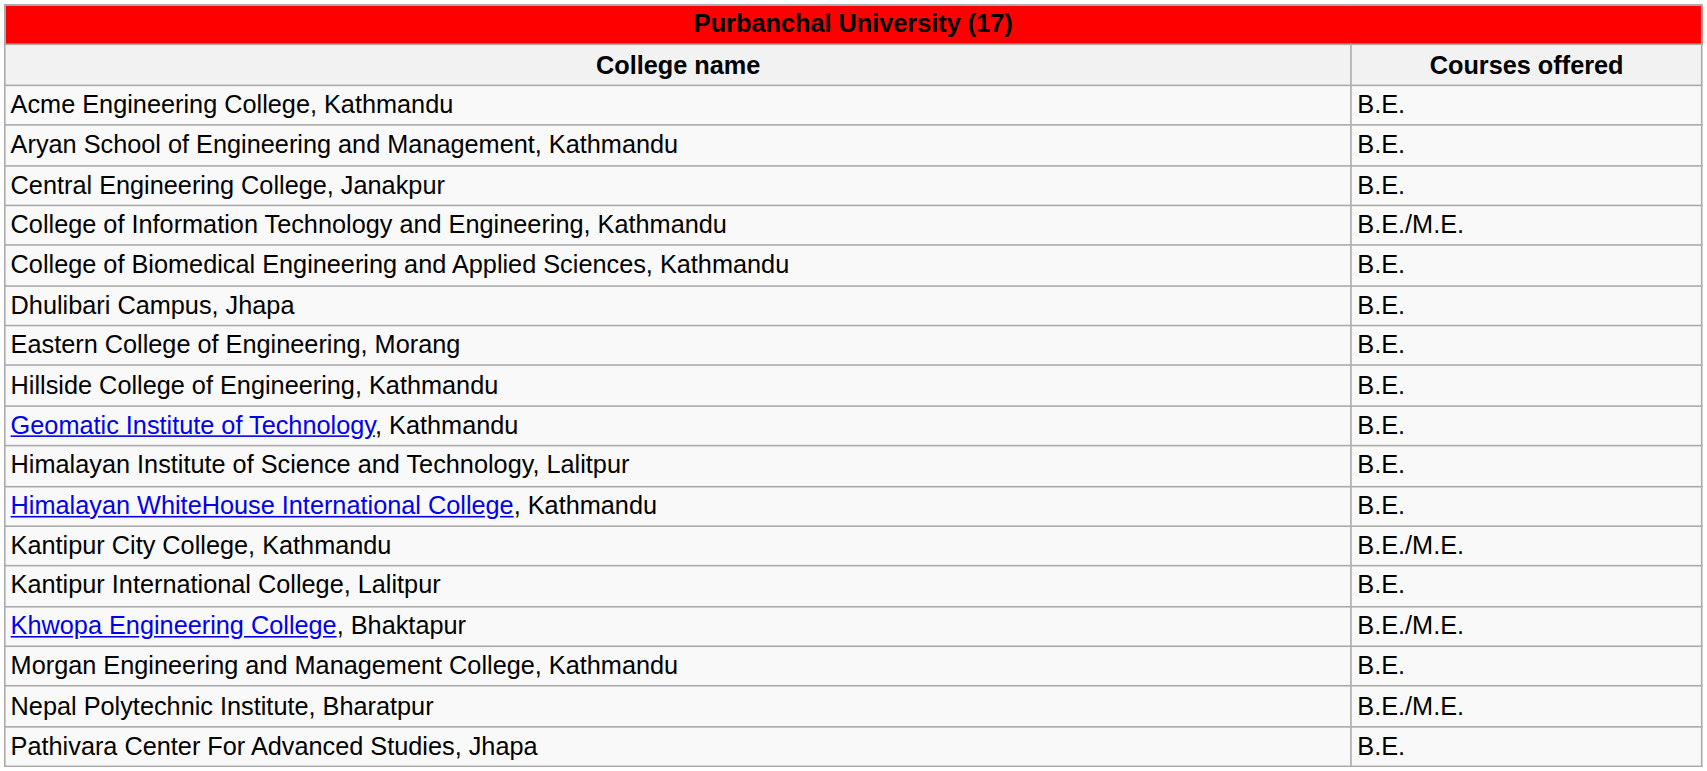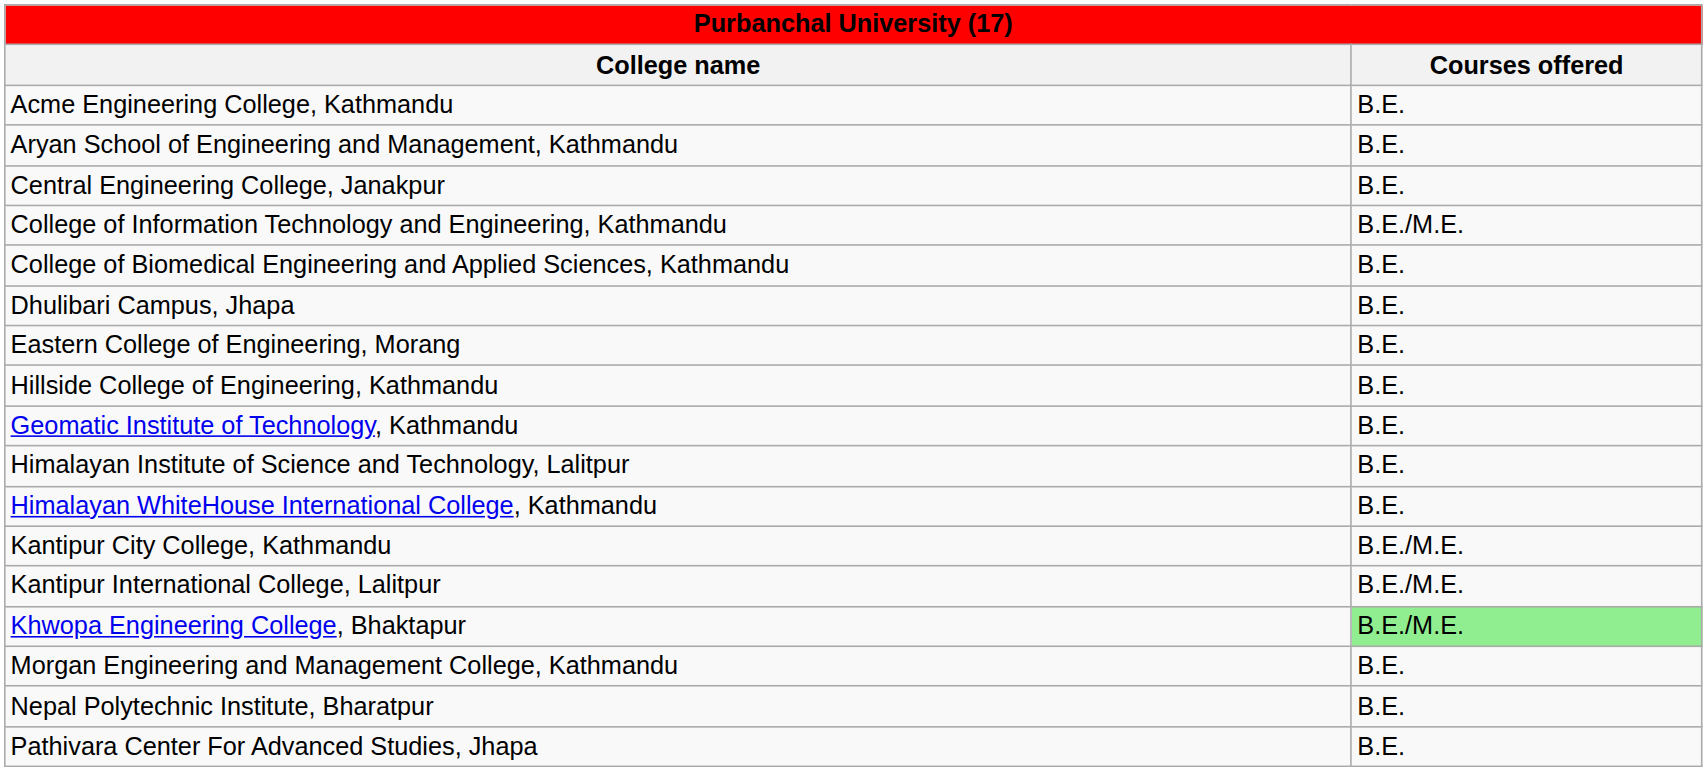Kantipur International College, Lalitpur | Courses offered: B.E. -> B.E./M.E.
Khwopa Engineering College, Bhaktapur | Courses offered: no background -> lightgreen background
Nepal Polytechnic Institute, Bharatpur | Courses offered: B.E./M.E. -> B.E.
